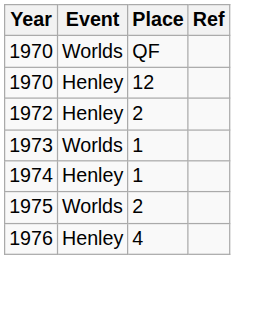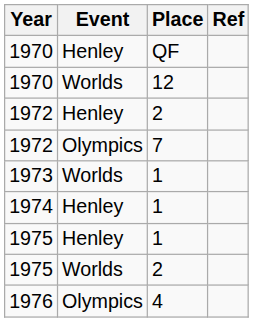1970 / QF | Event: Worlds -> Henley
1970 / 12 | Event: Henley -> Worlds
+ row: 1972 | Olympics | 7
+ row: 1975 | Henley | 1
1976 | Event: Henley -> Olympics
